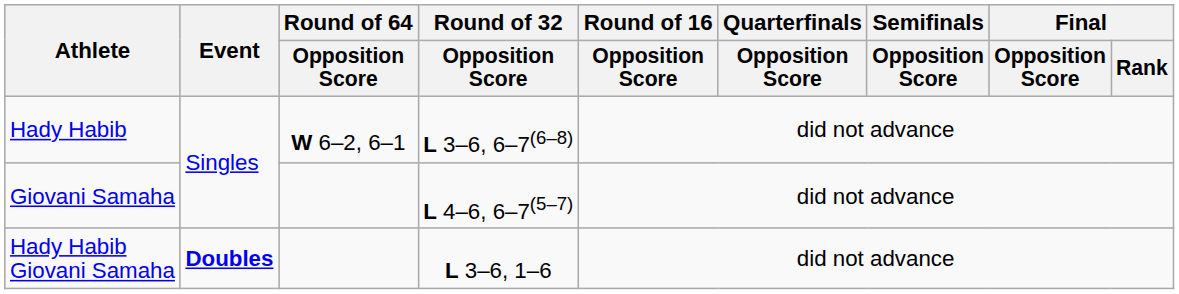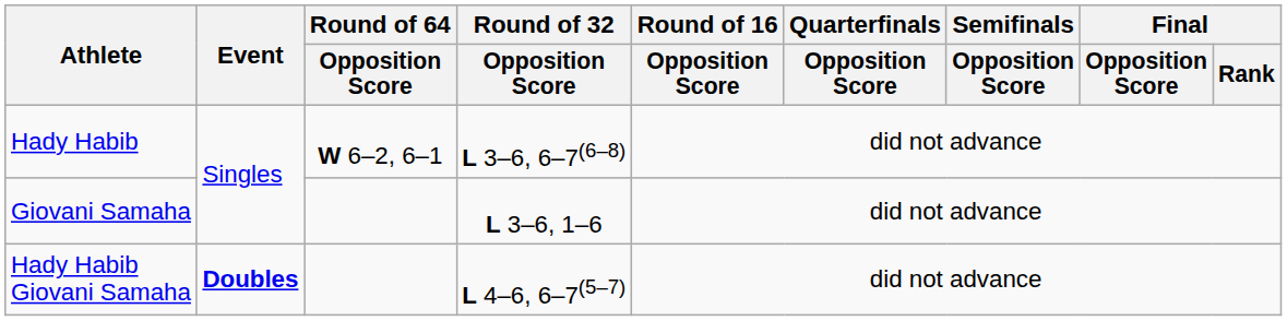Giovani Samaha | Round of 32 / Opposition Score: L 4–6, 6–7(5–7) -> L 3–6, 1–6
Hady Habib Giovani Samaha | Round of 32 / Opposition Score: L 3–6, 1–6 -> L 4–6, 6–7(5–7)
